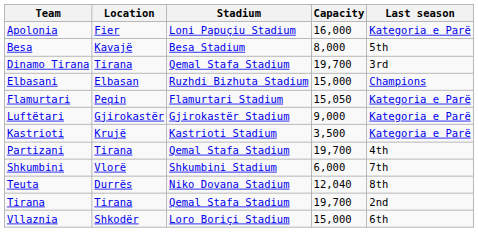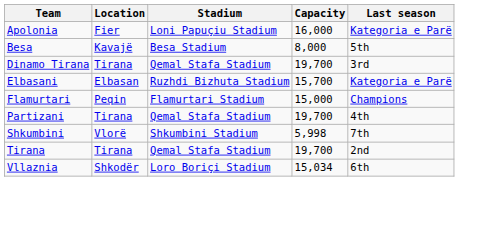Elbasani | Capacity: 15,000 -> 15,700
Elbasani | Last season: Champions -> Kategoria e Parë
Flamurtari | Capacity: 15,050 -> 15,000
Flamurtari | Last season: Kategoria e Parë -> Champions
- row: Luftëtari | Gjirokastër | Gjirokastër Stadium | 9,000 | Kategoria e Parë
- row: Kastrioti | Krujë | Kastrioti Stadium | 3,500 | Kategoria e Parë
Shkumbini | Capacity: 6,000 -> 5,998
- row: Teuta | Durrës | Niko Dovana Stadium | 12,040 | 8th
Vllaznia | Capacity: 15,000 -> 15,034
